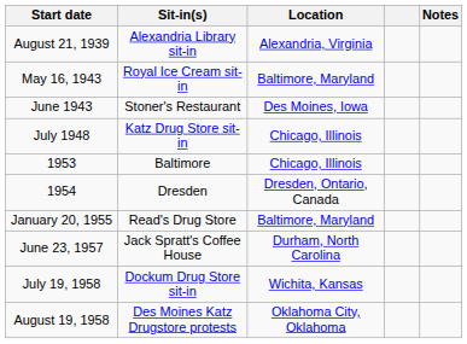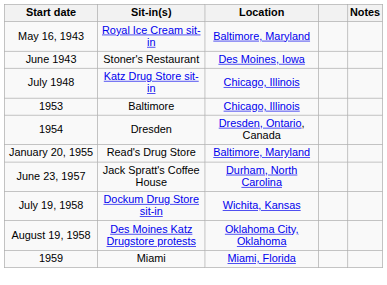- row: August 21, 1939 | Alexandria Library sit-in | Alexandria, Virginia
+ row: 1959 | Miami | Miami, Florida
